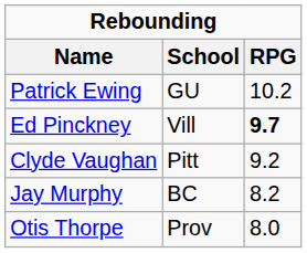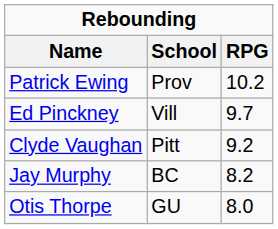Patrick Ewing | School: GU -> Prov
Ed Pinckney | RPG: bold -> normal
Otis Thorpe | School: Prov -> GU
